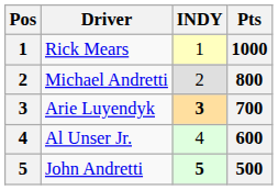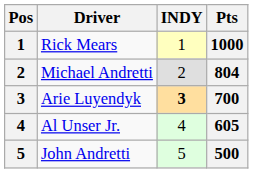Michael Andretti | Pts: 800 -> 804
Al Unser Jr. | Pts: 600 -> 605
John Andretti | INDY: bold -> normal
